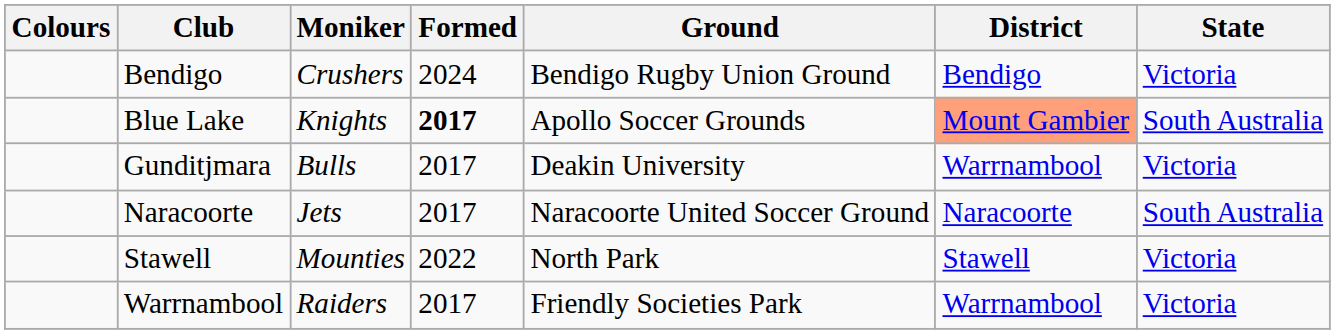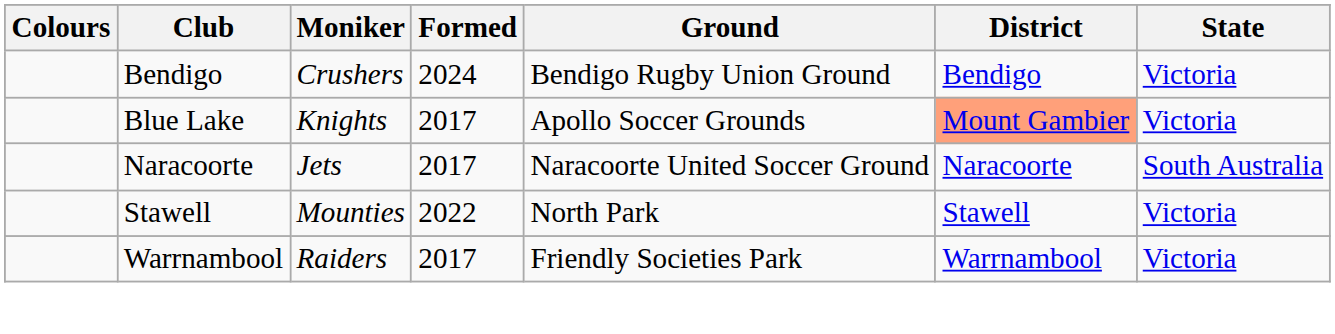Blue Lake | Formed: bold -> normal
Blue Lake | State: South Australia -> Victoria
- row: Gunditjmara | Bulls | 2017 | Deakin University | Warrnambool | Victoria
